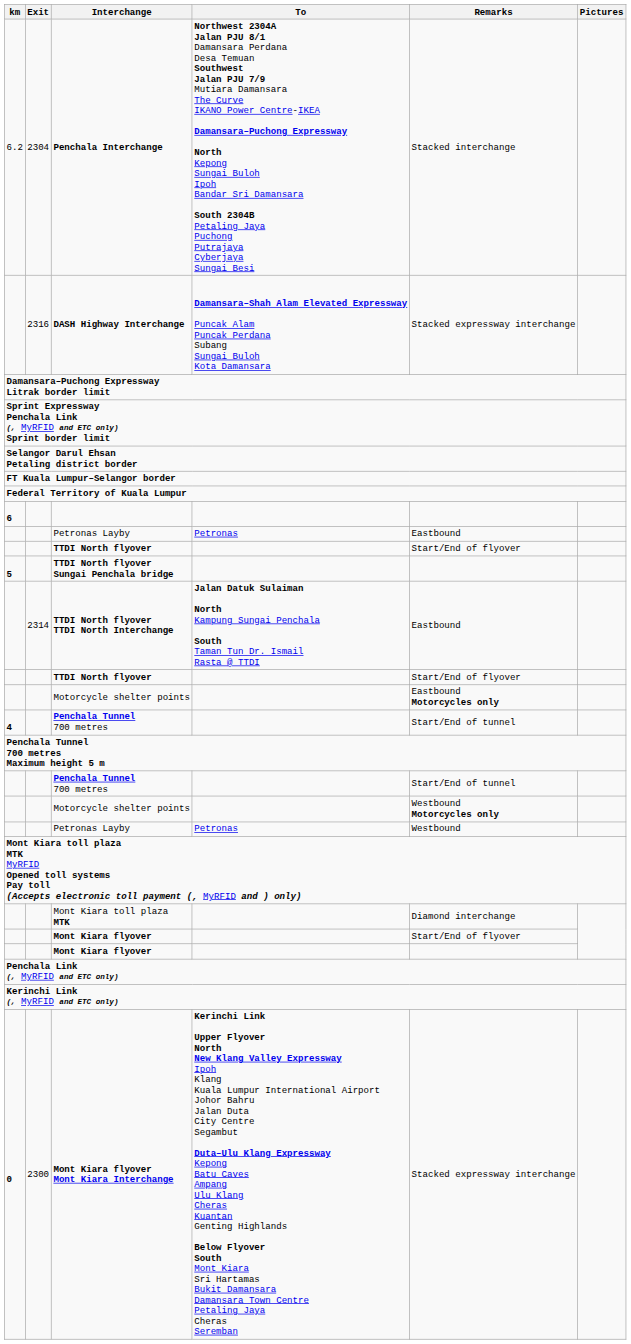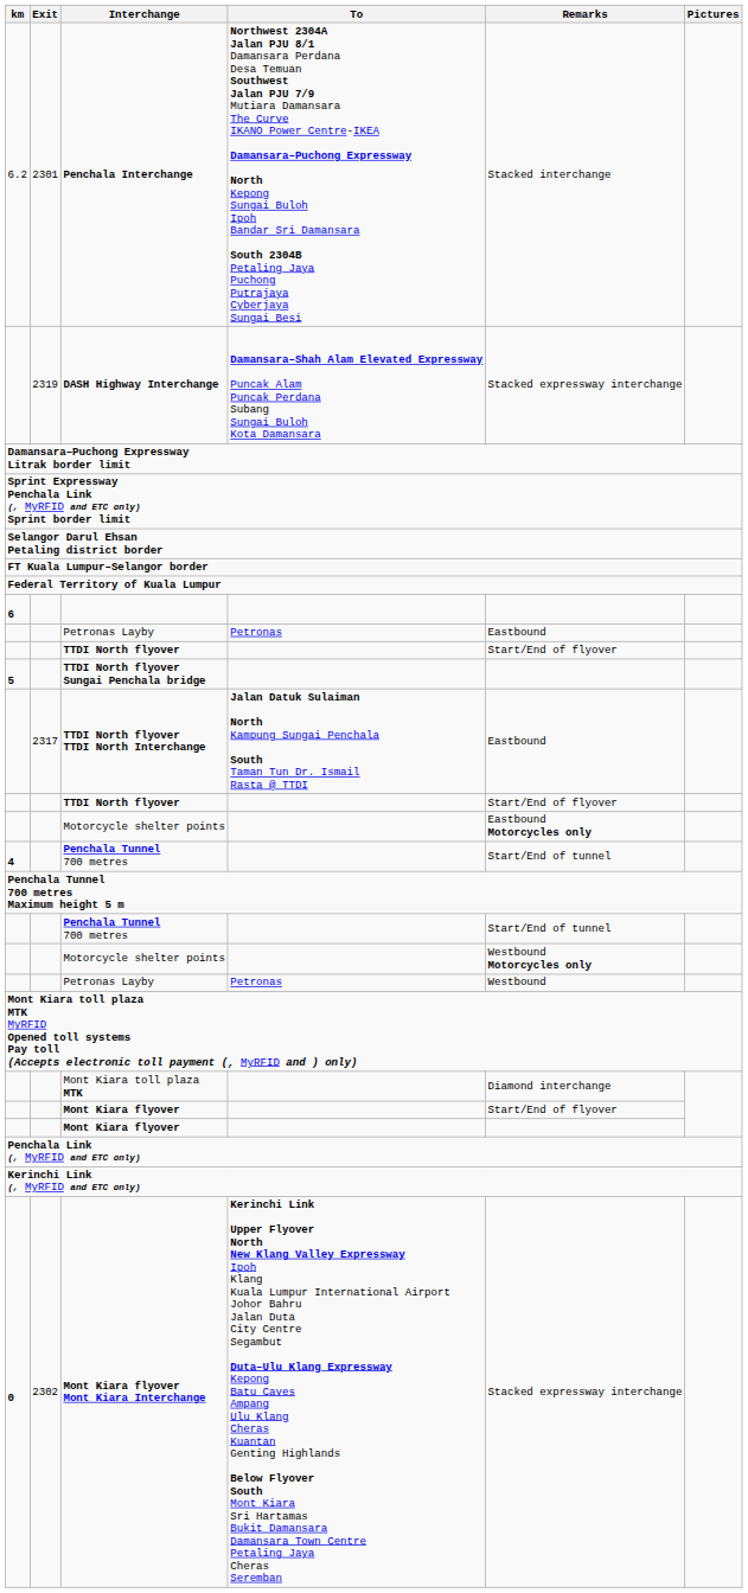Penchala Interchange | Exit: 2304 -> 2301
DASH Highway Interchange | Exit: 2316 -> 2319
TTDI North flyover TTDI North Interchange | Exit: 2314 -> 2317
Mont Kiara flyover Mont Kiara Interchange | Exit: 2300 -> 2302
